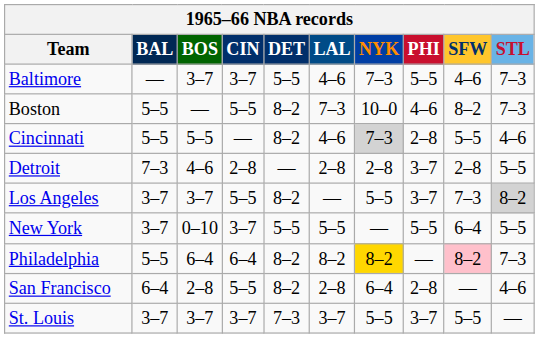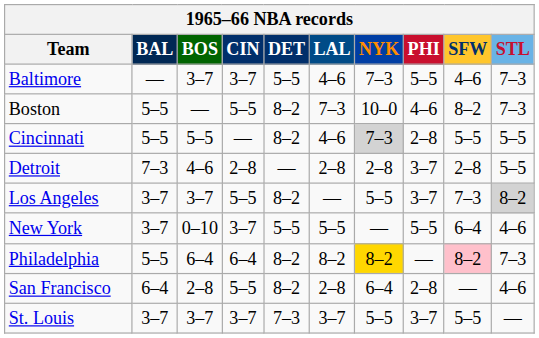Cincinnati | STL: 4–6 -> 5–5
New York | STL: 5–5 -> 4–6
